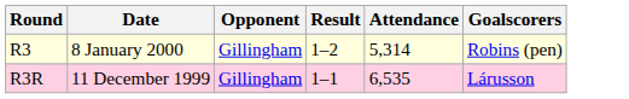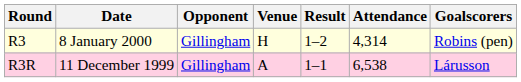+ column: Venue | H | A
R3 | Attendance: 5,314 -> 4,314
R3R | Attendance: 6,535 -> 6,538
